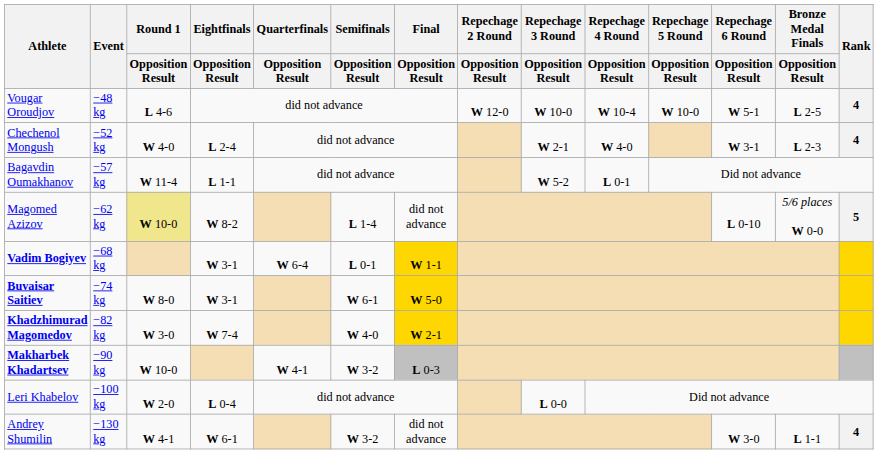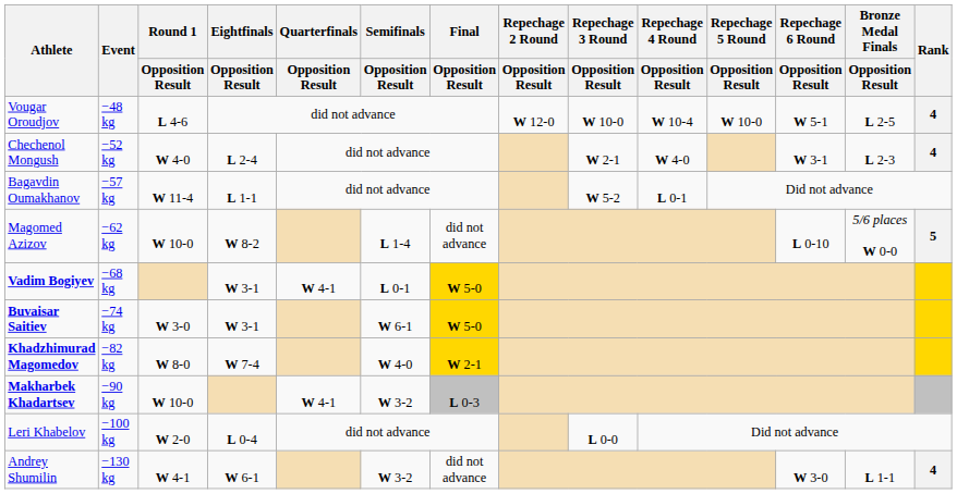Magomed Azizov | Round 1 / Opposition Result: khaki background -> no background
Vadim Bogiyev | Quarterfinals / Opposition Result: W 6-4 -> W 4-1
Vadim Bogiyev | Final / Opposition Result: W 1-1 -> W 5-0
Buvaisar Saitiev | Round 1 / Opposition Result: W 8-0 -> W 3-0
Khadzhimurad Magomedov | Round 1 / Opposition Result: W 3-0 -> W 8-0
